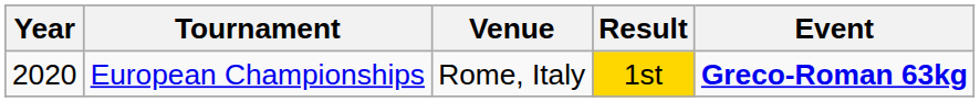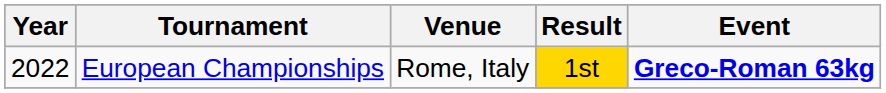European Championships | Year: 2020 -> 2022
